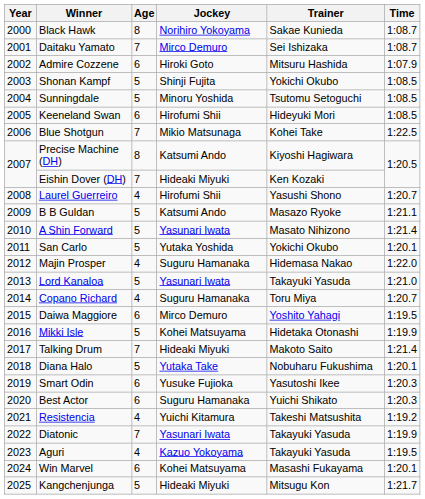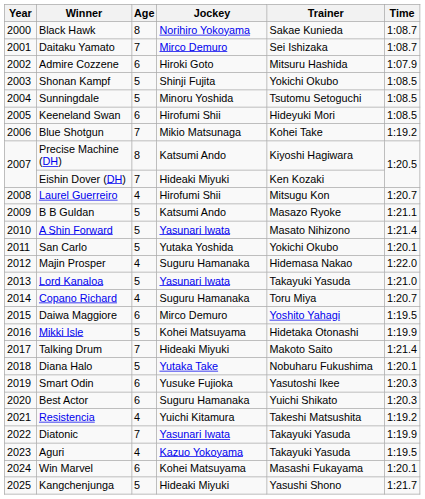Blue Shotgun | Time: 1:22.5 -> 1:19.2
Laurel Guerreiro | Trainer: Yasushi Shono -> Mitsugu Kon
Kangchenjunga | Trainer: Mitsugu Kon -> Yasushi Shono
